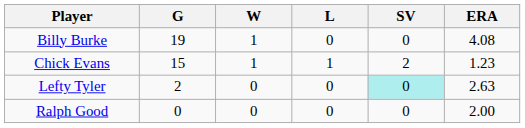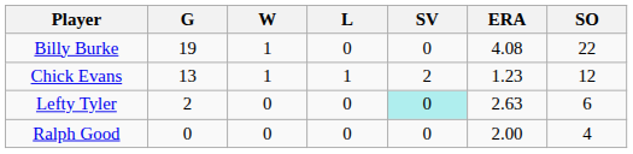+ column: SO | 22 | 12 | 6 | 4
Chick Evans | G: 15 -> 13
